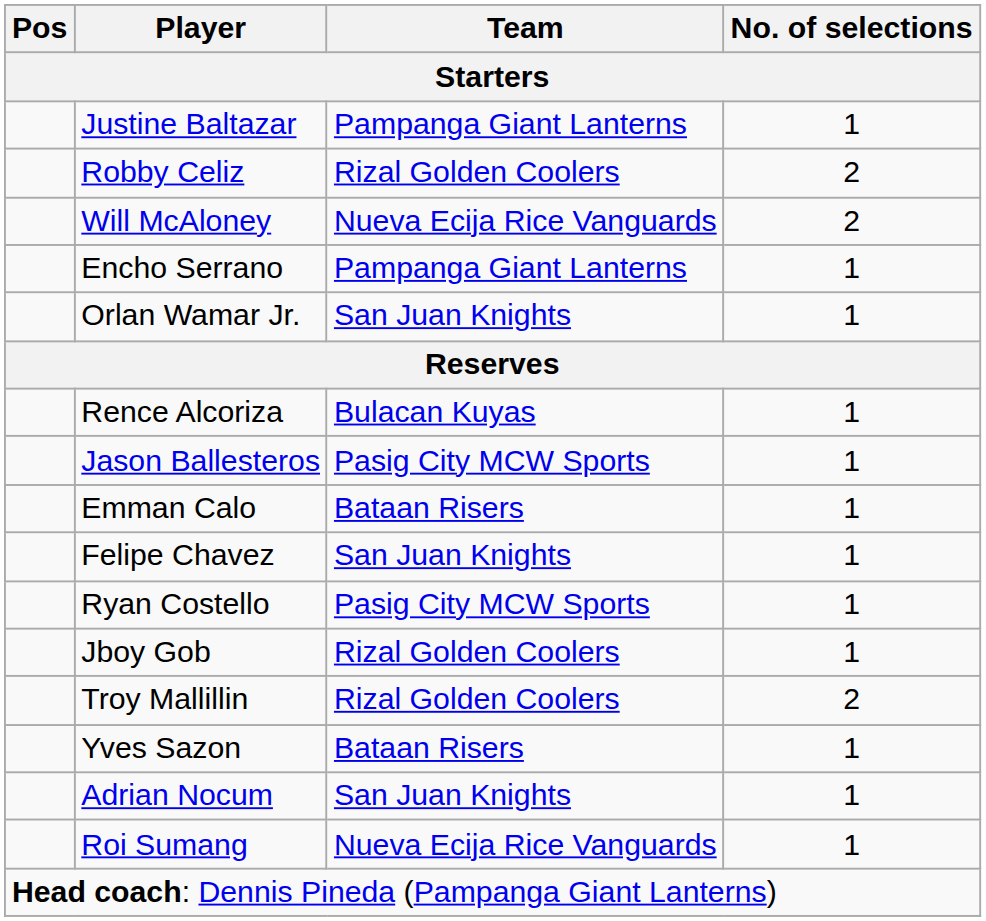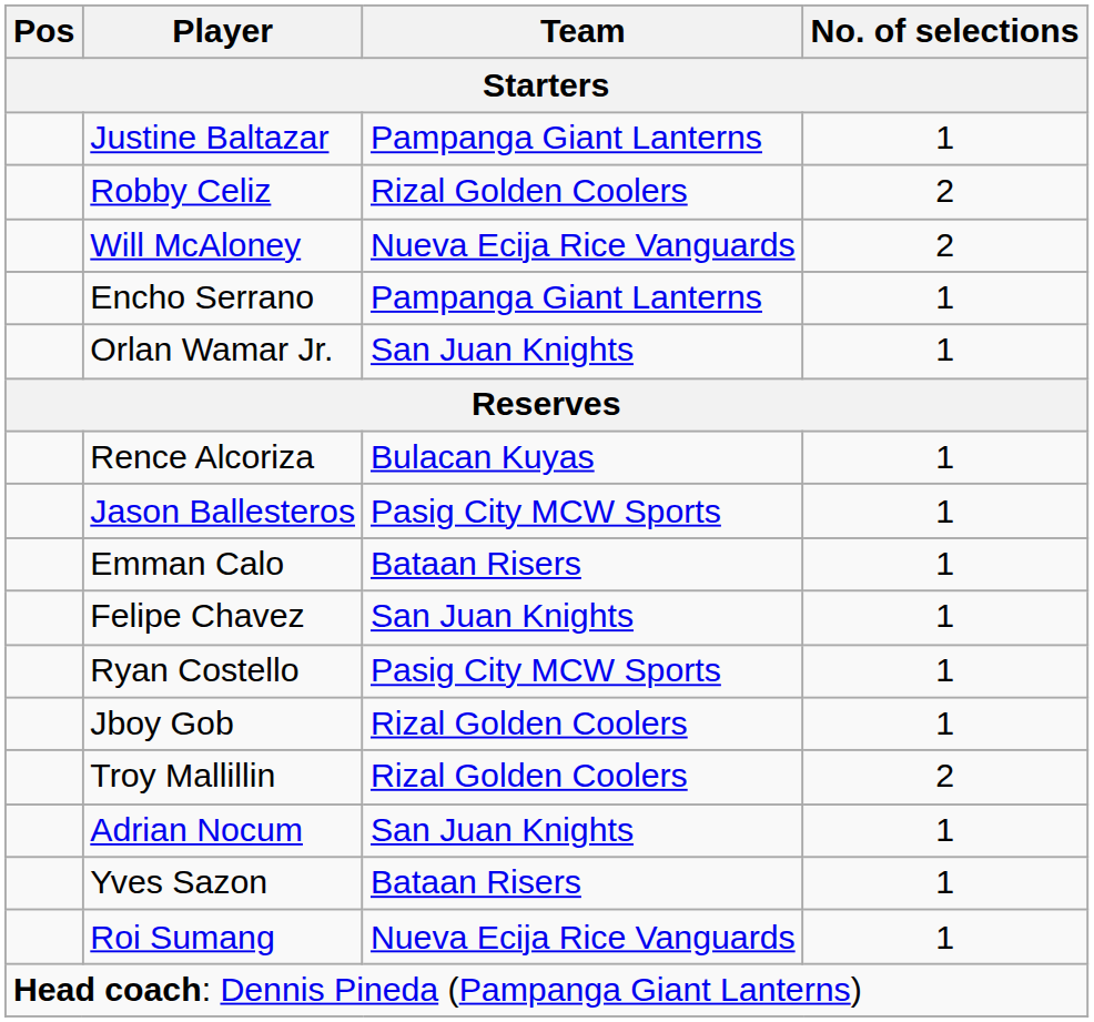rows swapped: Adrian Nocum <-> Yves Sazon
